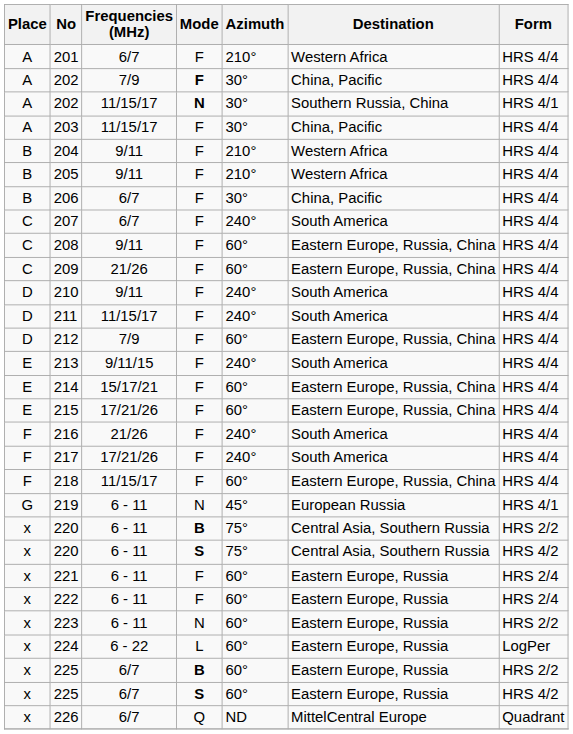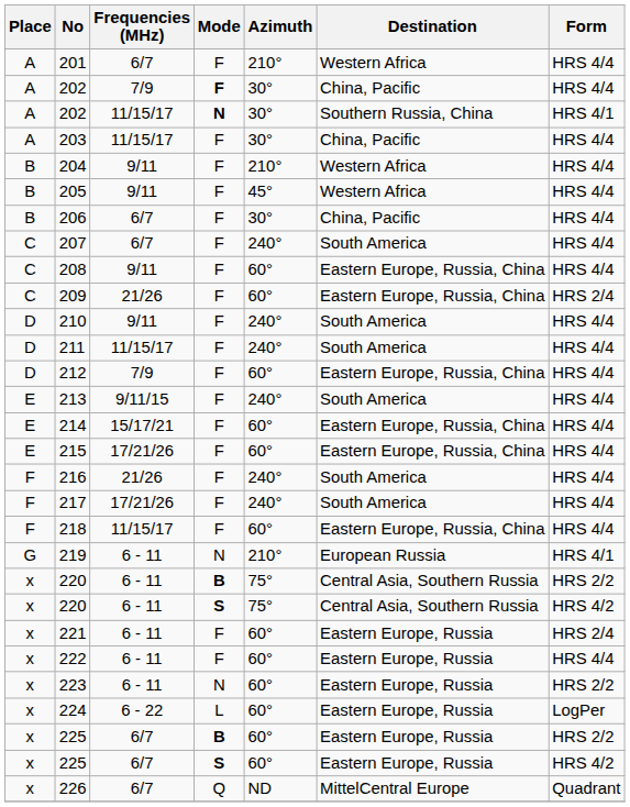205 | Azimuth: 210° -> 45°
209 | Form: HRS 4/4 -> HRS 2/4
219 | Azimuth: 45° -> 210°
222 | Form: HRS 2/4 -> HRS 4/4
